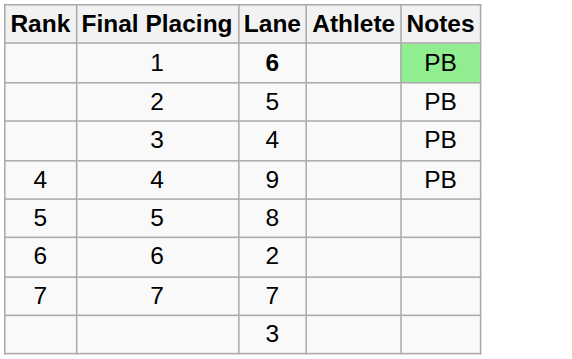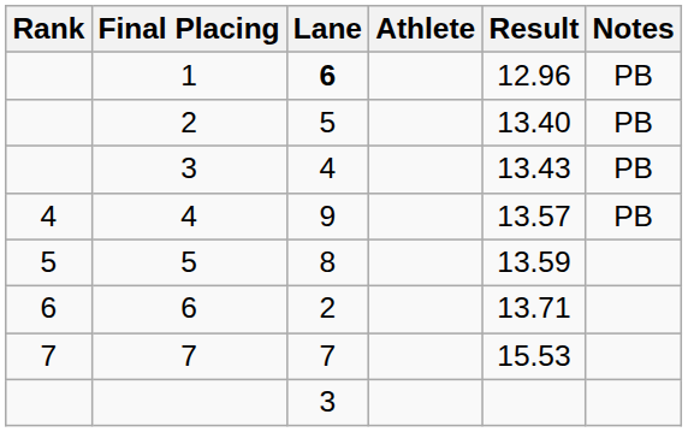+ column: Result | 12.96 | 13.40 | 13.43 | 13.57 | 13.59 | 13.71 | 15.53
1 | Notes: lightgreen background -> no background
